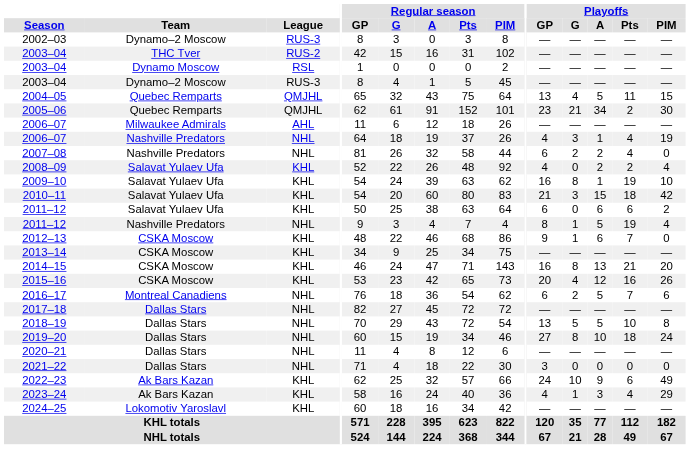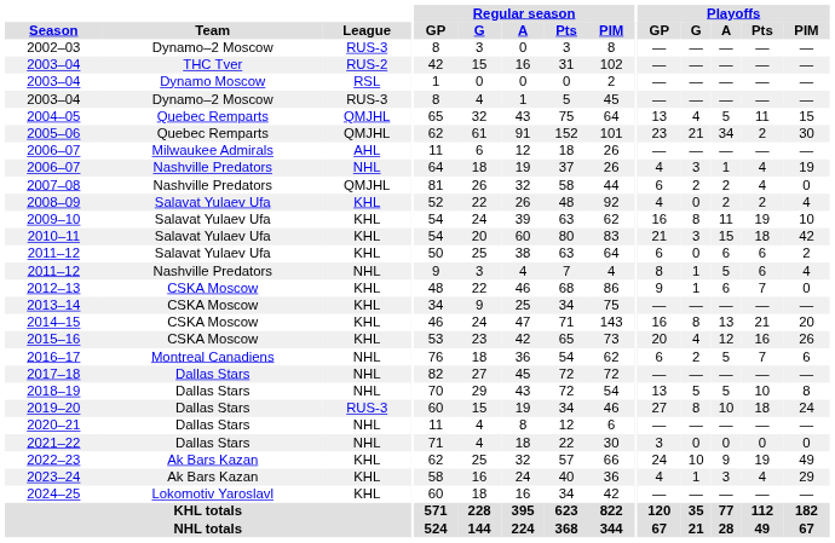2007–08 | League: NHL -> QMJHL
2009–10 | Playoffs / A: 1 -> 11
2011–12 / Nashville Predators | Playoffs / Pts: 19 -> 6
2019–20 | League: NHL -> RUS-3
2022–23 | Playoffs / Pts: 6 -> 19
